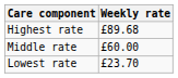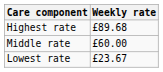Lowest rate | Weekly rate: £23.70 -> £23.67
